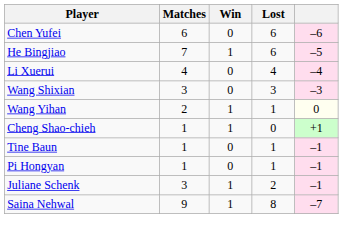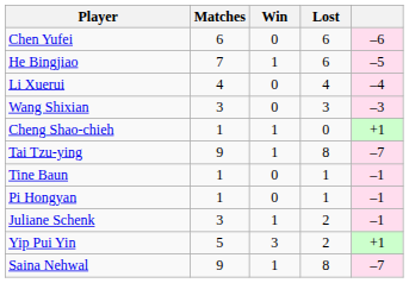- row: Wang Yihan | 2 | 1 | 1 | 0
+ row: Tai Tzu-ying | 9 | 1 | 8 | –7
+ row: Yip Pui Yin | 5 | 3 | 2 | +1
